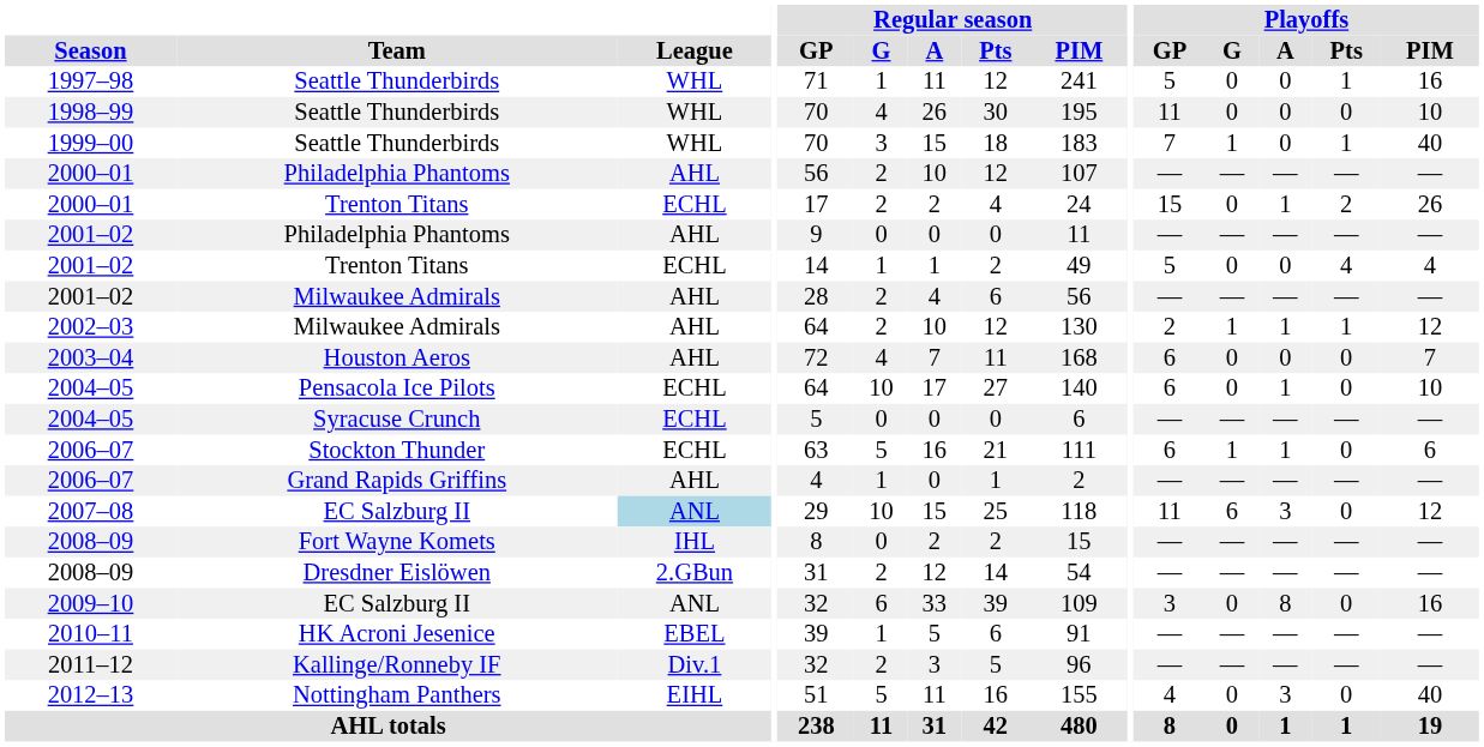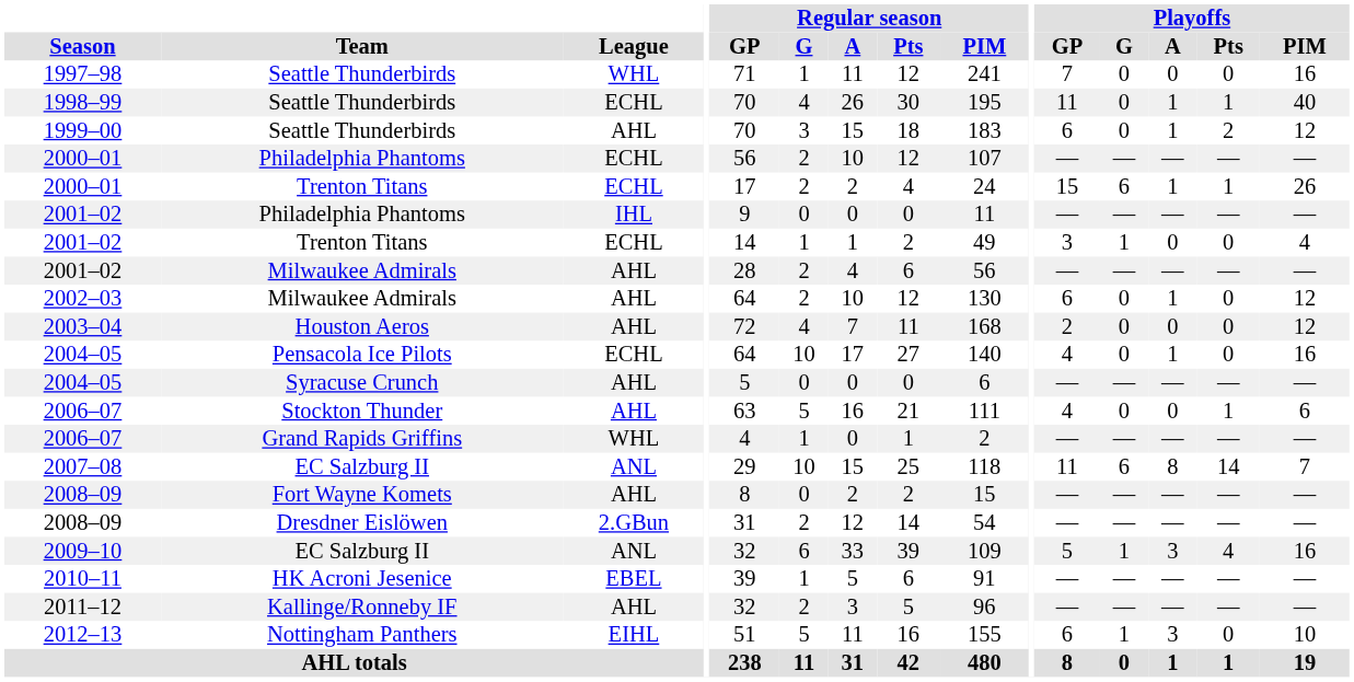1997–98 | Playoffs / GP: 5 -> 7
1997–98 | Playoffs / Pts: 1 -> 0
1998–99 | League: WHL -> ECHL
1998–99 | Playoffs / A: 0 -> 1
1998–99 | Playoffs / Pts: 0 -> 1
1998–99 | Playoffs / PIM: 10 -> 40
1999–00 | League: WHL -> AHL
1999–00 | Playoffs / GP: 7 -> 6
1999–00 | Playoffs / G: 1 -> 0
1999–00 | Playoffs / A: 0 -> 1
1999–00 | Playoffs / Pts: 1 -> 2
1999–00 | Playoffs / PIM: 40 -> 12
2000–01 / Philadelphia Phantoms | League: AHL -> ECHL
2000–01 / Trenton Titans | Playoffs / G: 0 -> 6
2000–01 / Trenton Titans | Playoffs / Pts: 2 -> 1
2001–02 / Philadelphia Phantoms | League: AHL -> IHL
2001–02 / Trenton Titans | Playoffs / GP: 5 -> 3
2001–02 / Trenton Titans | Playoffs / G: 0 -> 1
2001–02 / Trenton Titans | Playoffs / Pts: 4 -> 0
2002–03 | Playoffs / GP: 2 -> 6
2002–03 | Playoffs / G: 1 -> 0
2002–03 | Playoffs / Pts: 1 -> 0
2003–04 | Playoffs / GP: 6 -> 2
2003–04 | Playoffs / PIM: 7 -> 12
2004–05 / Pensacola Ice Pilots | Playoffs / GP: 6 -> 4
2004–05 / Pensacola Ice Pilots | Playoffs / PIM: 10 -> 16
2004–05 / Syracuse Crunch | League: ECHL -> AHL
2006–07 / Stockton Thunder | League: ECHL -> AHL
2006–07 / Stockton Thunder | Playoffs / GP: 6 -> 4
2006–07 / Stockton Thunder | Playoffs / G: 1 -> 0
2006–07 / Stockton Thunder | Playoffs / A: 1 -> 0
2006–07 / Stockton Thunder | Playoffs / Pts: 0 -> 1
2006–07 / Grand Rapids Griffins | League: AHL -> WHL
2007–08 | League: lightblue background -> no background
2007–08 | Playoffs / A: 3 -> 8
2007–08 | Playoffs / Pts: 0 -> 14
2007–08 | Playoffs / PIM: 12 -> 7
2008–09 / Fort Wayne Komets | League: IHL -> AHL
2009–10 | Playoffs / GP: 3 -> 5
2009–10 | Playoffs / G: 0 -> 1
2009–10 | Playoffs / A: 8 -> 3
2009–10 | Playoffs / Pts: 0 -> 4
2011–12 | League: Div.1 -> AHL
2012–13 | Playoffs / GP: 4 -> 6
2012–13 | Playoffs / G: 0 -> 1
2012–13 | Playoffs / PIM: 40 -> 10
